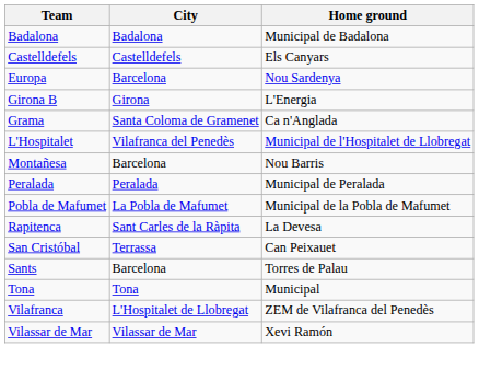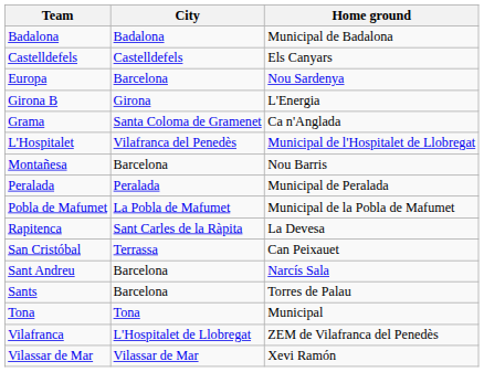+ row: Sant Andreu | Barcelona | Narcís Sala
